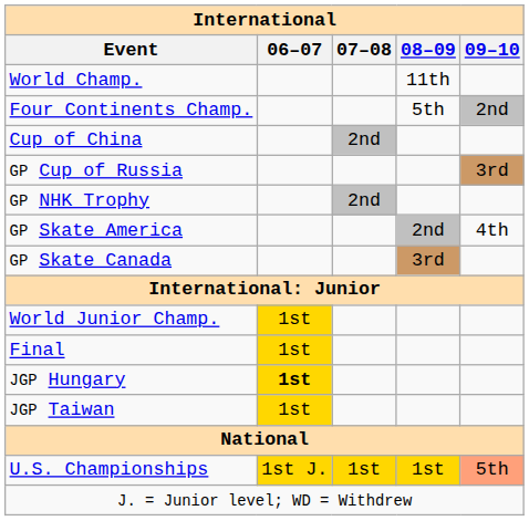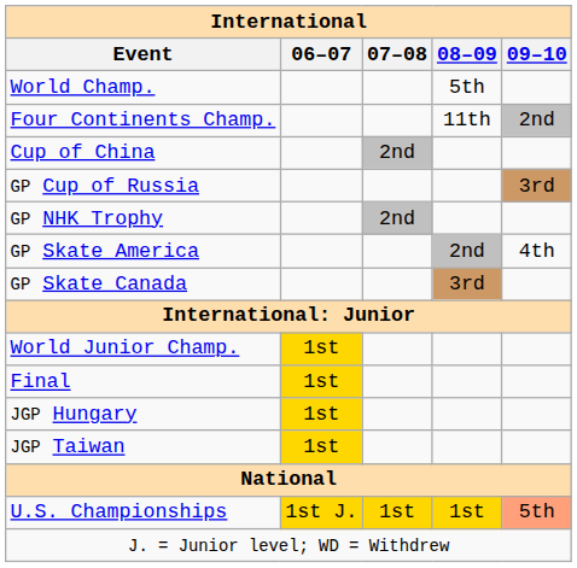World Champ. | 08–09: 11th -> 5th
Four Continents Champ. | 08–09: 5th -> 11th
JGP Hungary | 06–07: bold -> normal
